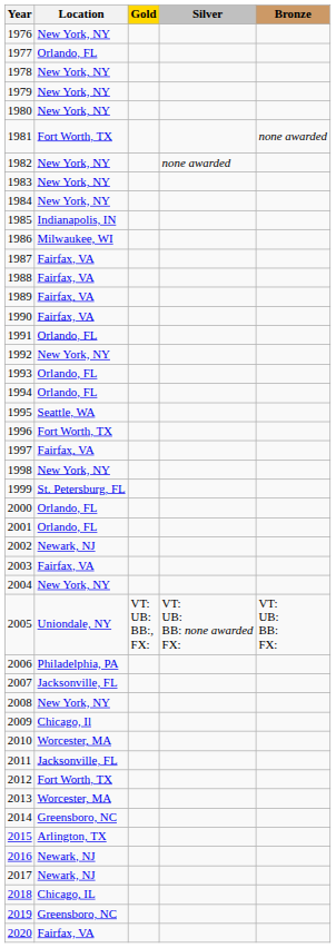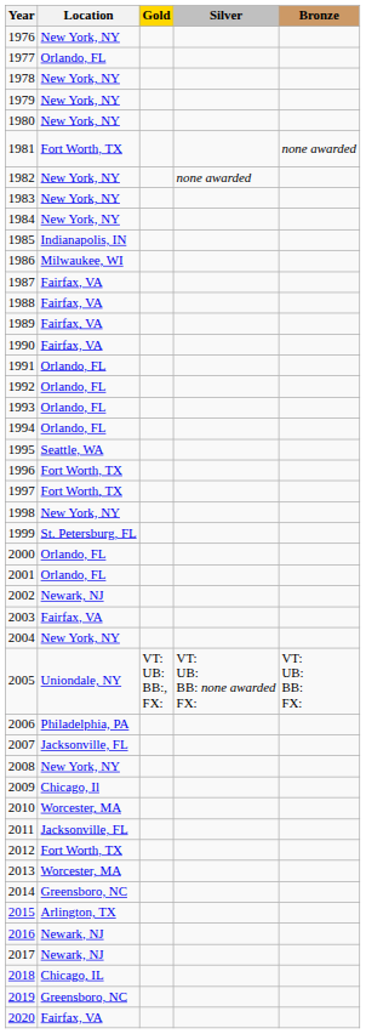1992 | Location: New York, NY -> Orlando, FL
1997 | Location: Fairfax, VA -> Fort Worth, TX
